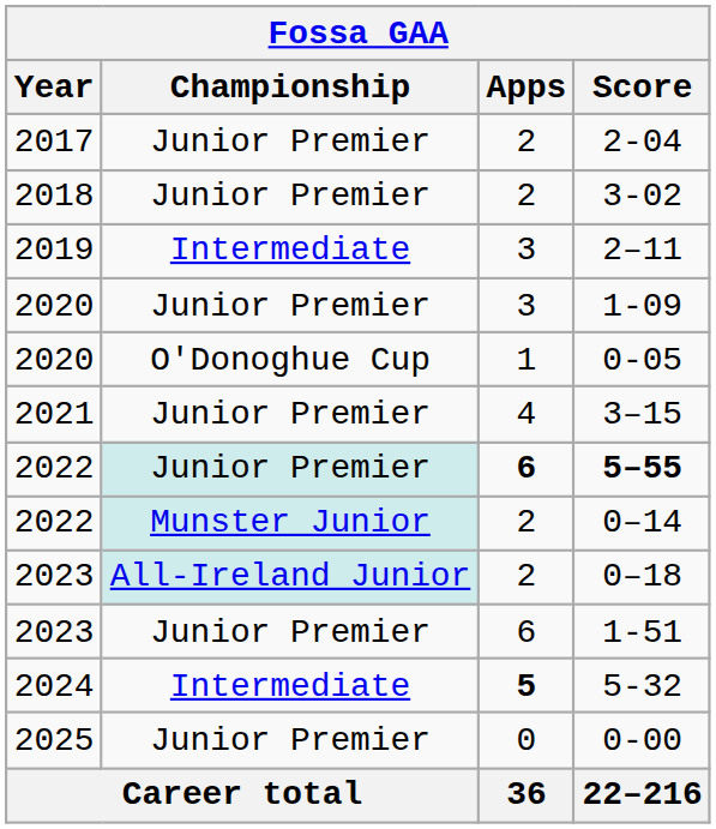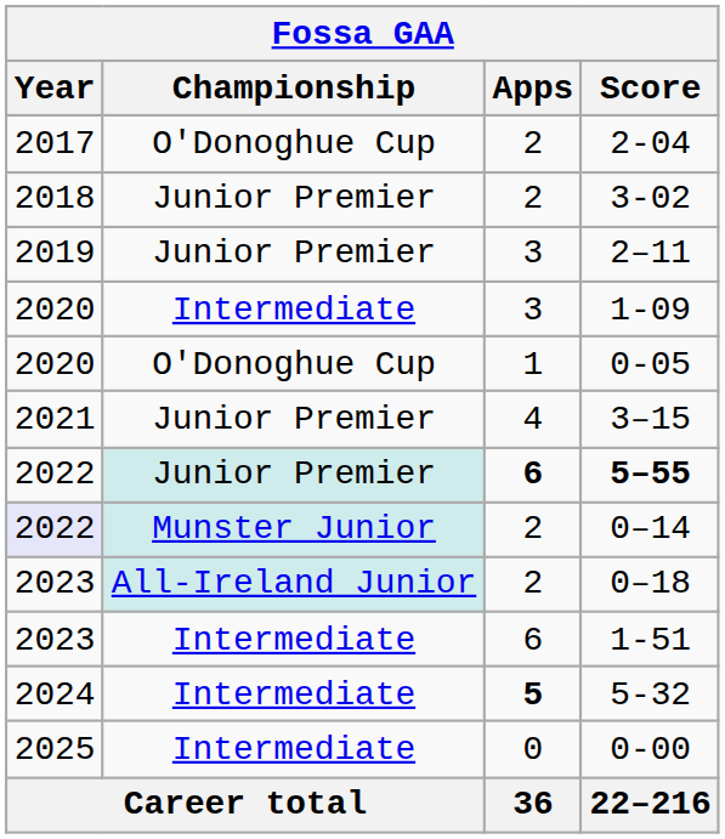2-04 | Championship: Junior Premier -> O'Donoghue Cup
2–11 | Championship: Intermediate -> Junior Premier
1-09 | Championship: Junior Premier -> Intermediate
0–14 | Year: no background -> lavender background
1-51 | Championship: Junior Premier -> Intermediate
0-00 | Championship: Junior Premier -> Intermediate
